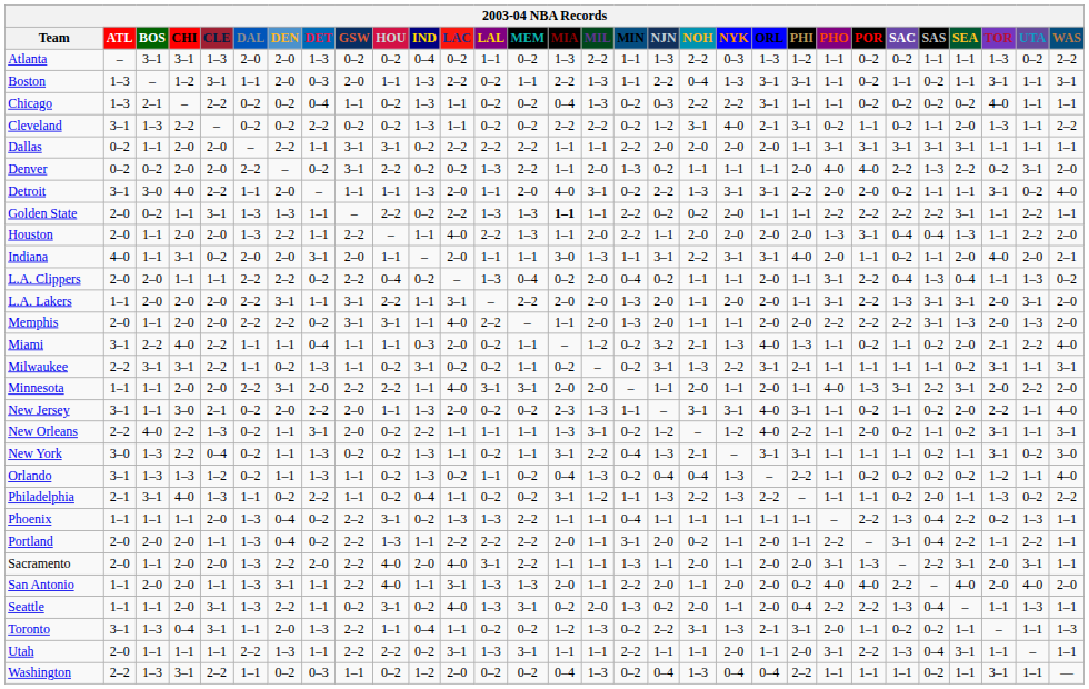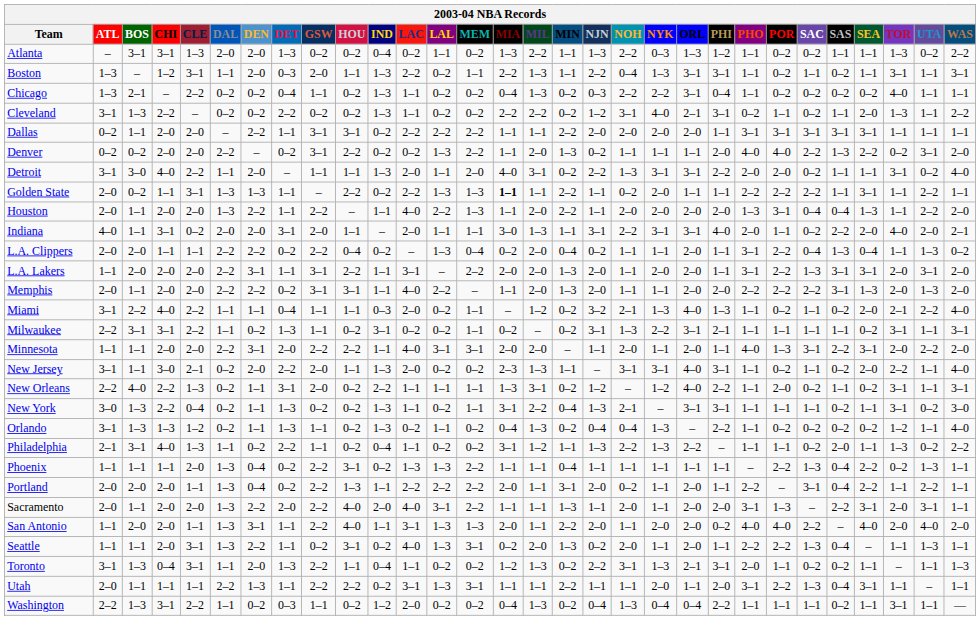Chicago | PHI: 1–1 -> 0–4
Golden State | NJN: 0–2 -> 1–1
Golden State | SAS: 2–2 -> 1–1
Indiana | SAS: 1–1 -> 2–2
Seattle | PHI: 0–4 -> 1–1
